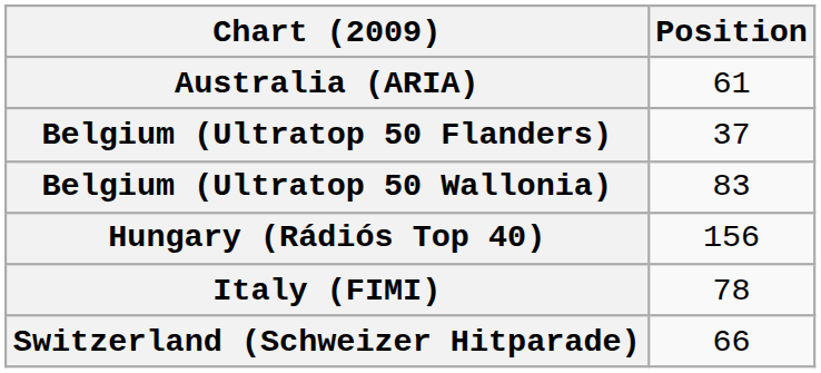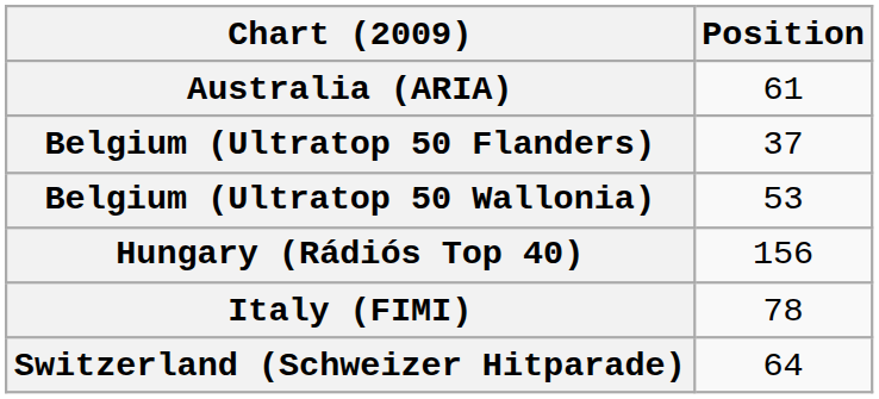Belgium (Ultratop 50 Wallonia) | Position: 83 -> 53
Switzerland (Schweizer Hitparade) | Position: 66 -> 64
